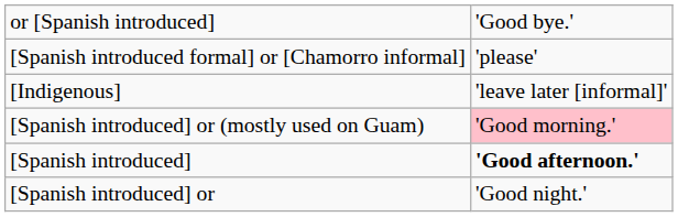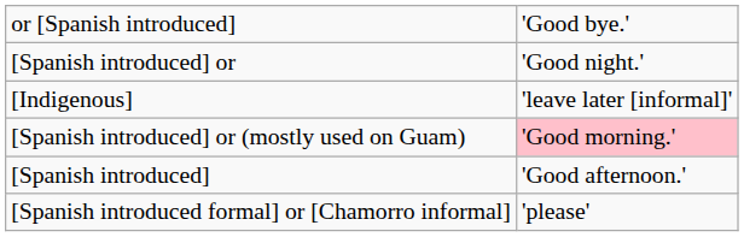rows swapped: [Spanish introduced formal] or [Chamorro informal] <-> [Spanish introduced] or
[Spanish introduced] | column 2: bold -> normal
